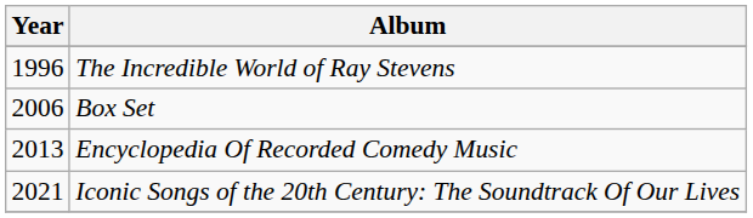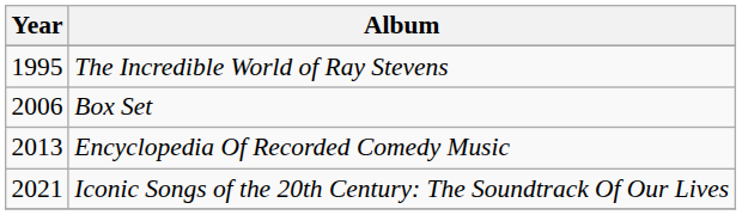The Incredible World of Ray Stevens | Year: 1996 -> 1995
